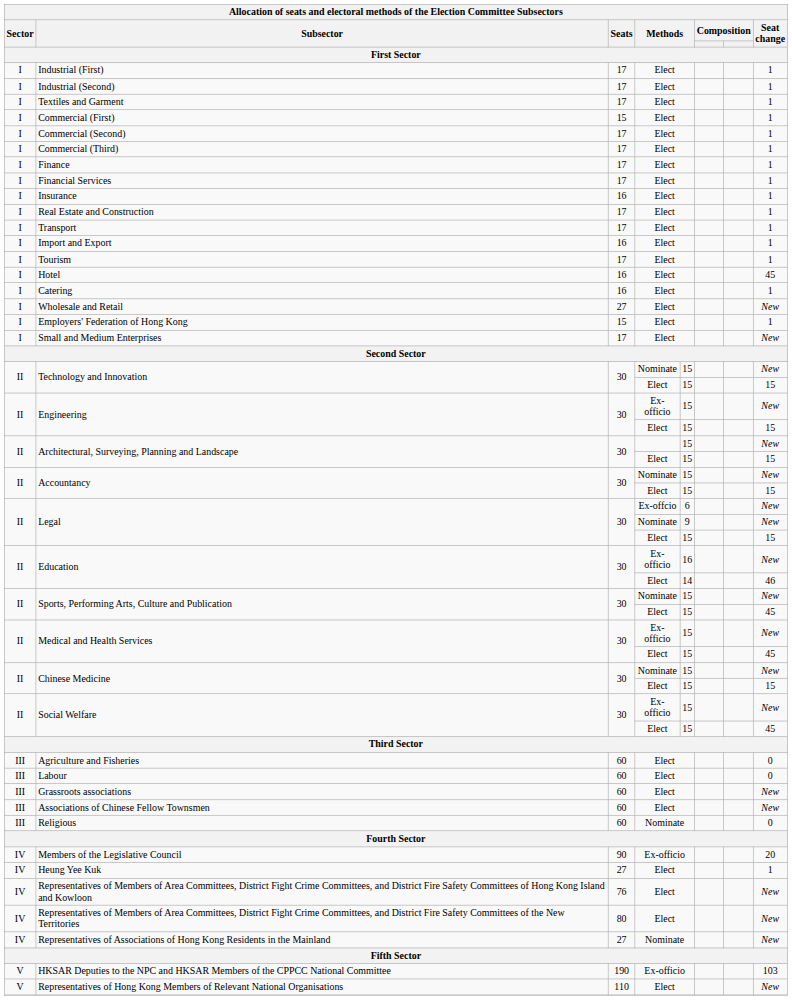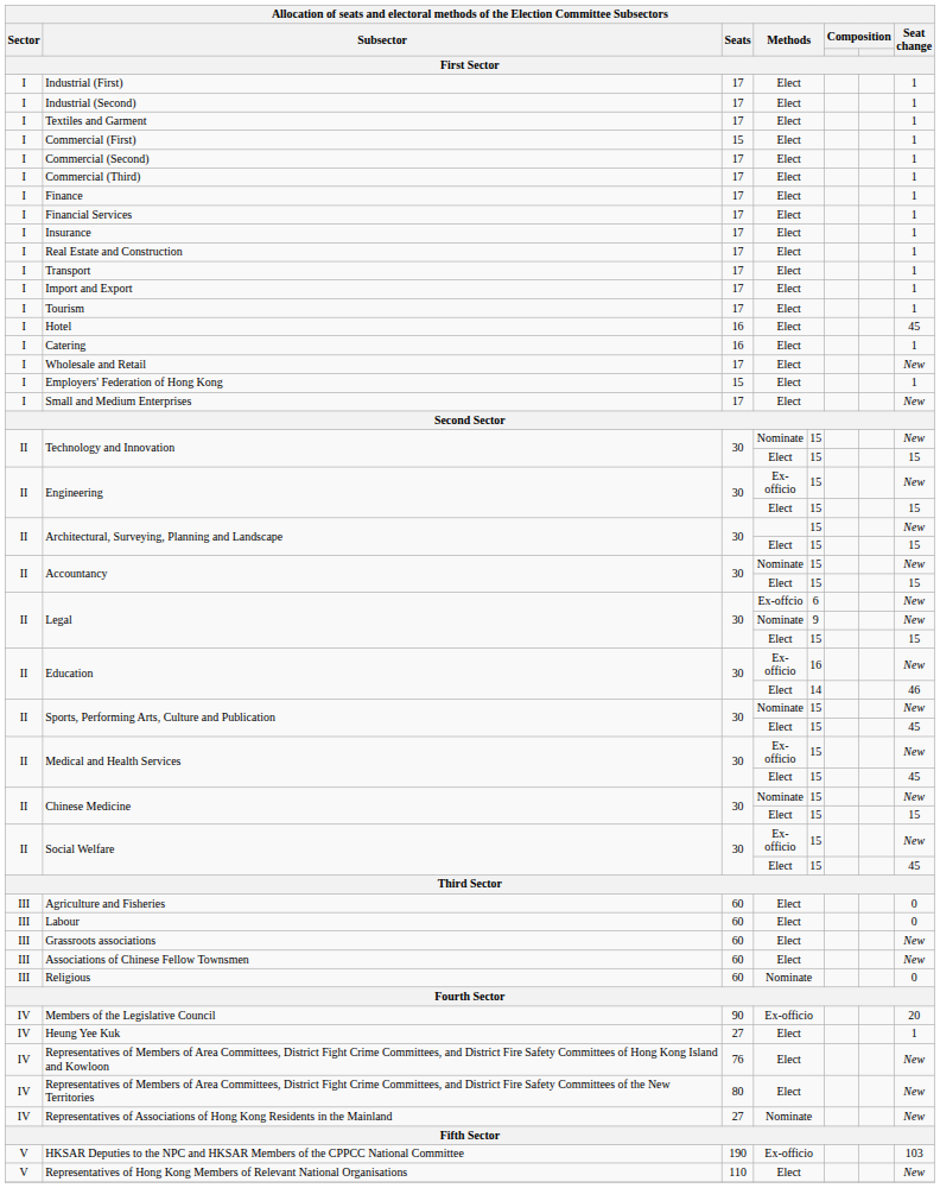Insurance | Seats: 16 -> 17
Import and Export | Seats: 16 -> 17
Wholesale and Retail | Seats: 27 -> 17
